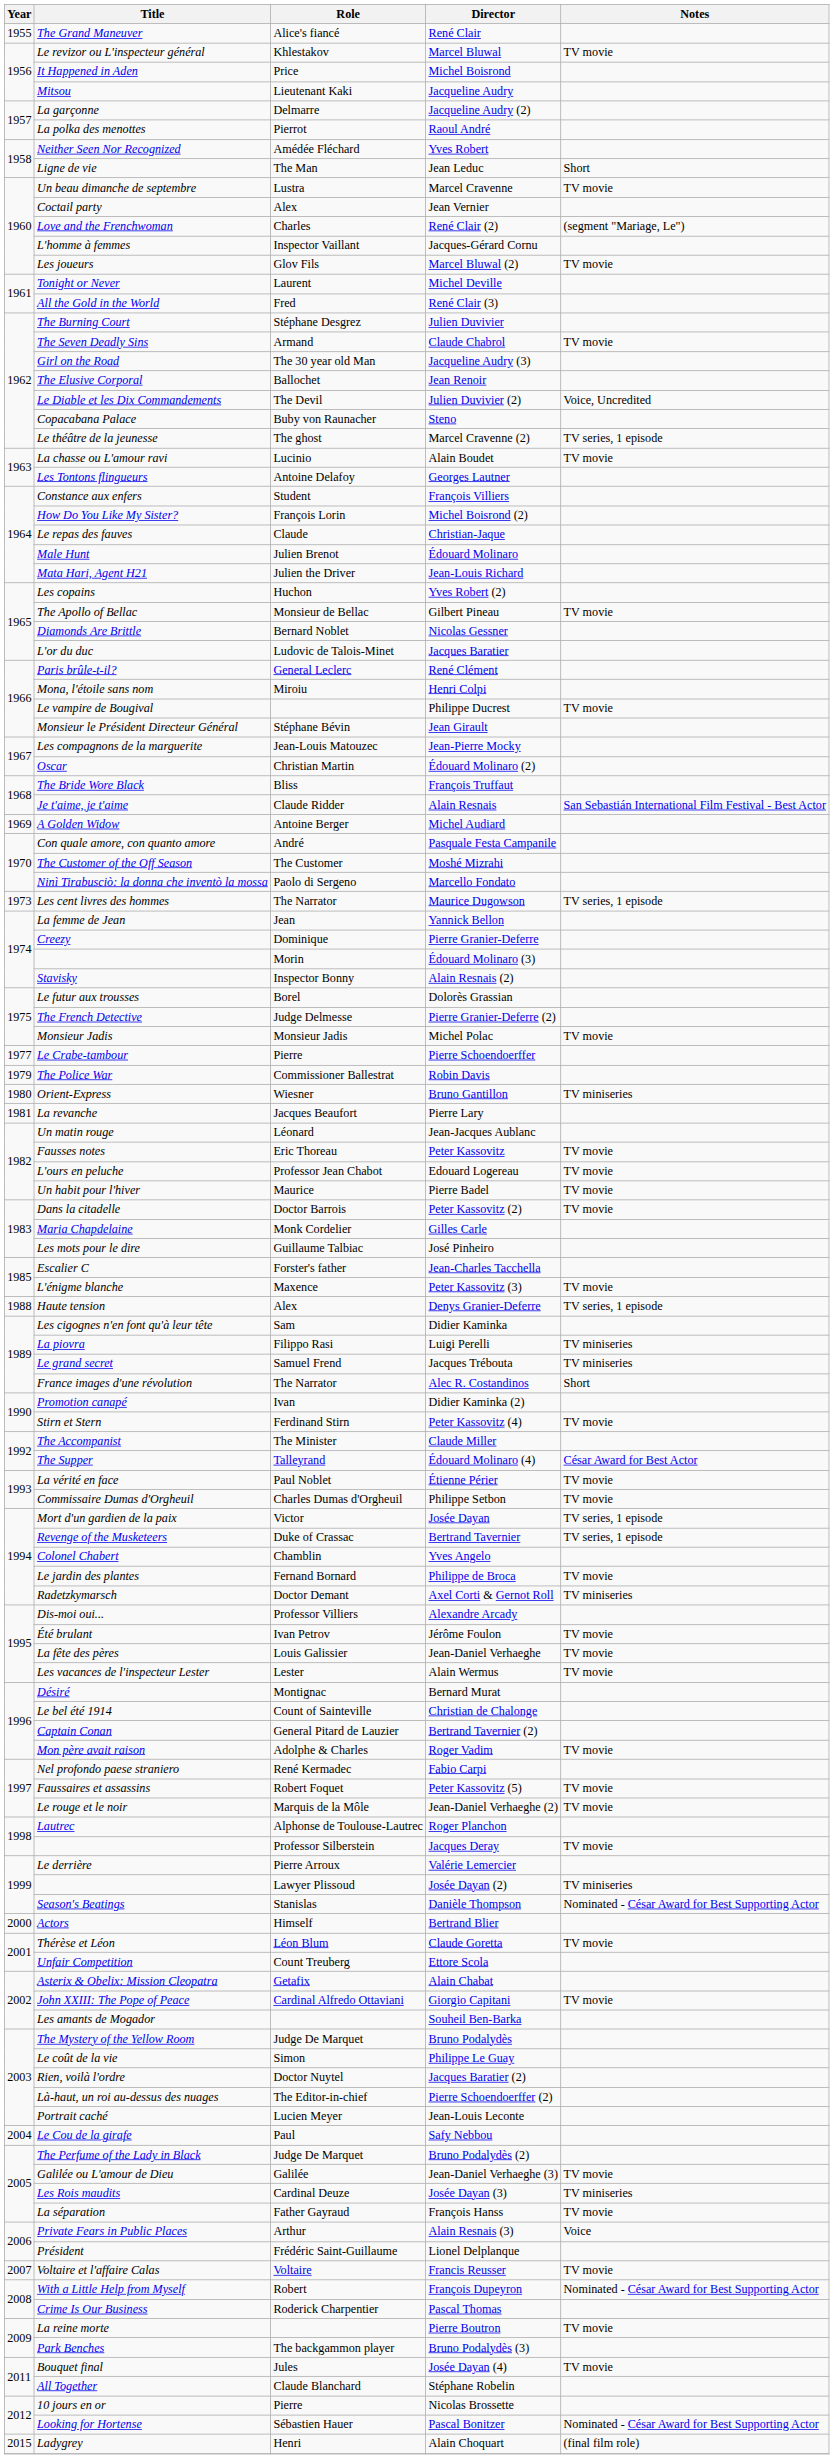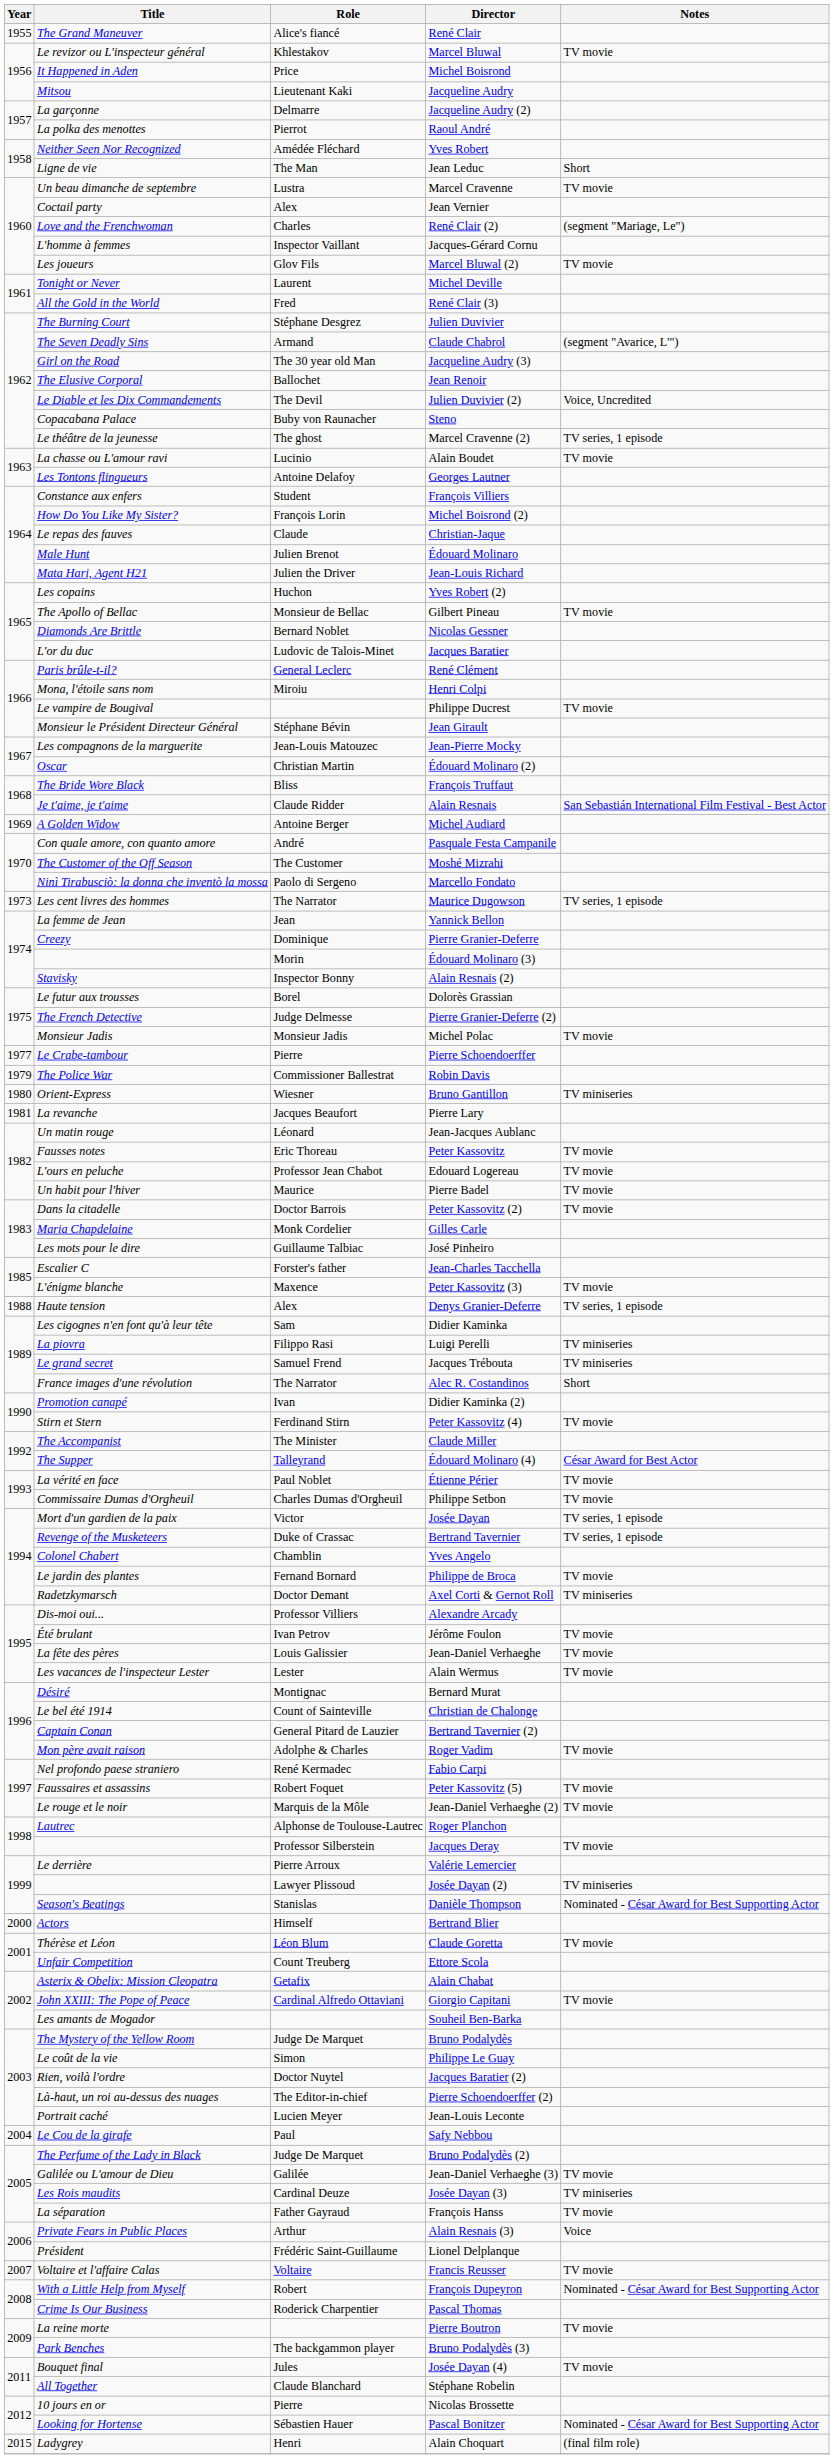Claude Chabrol | Notes: TV movie -> (segment "Avarice, L'")
